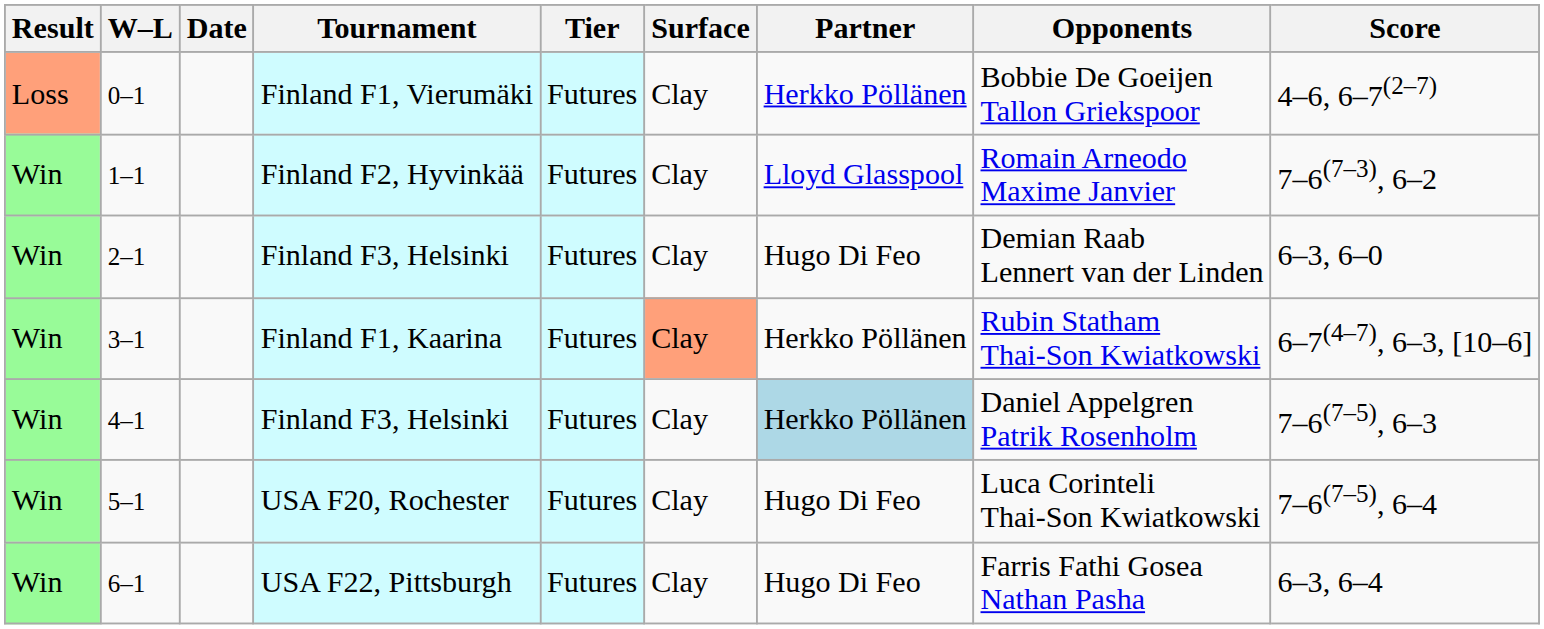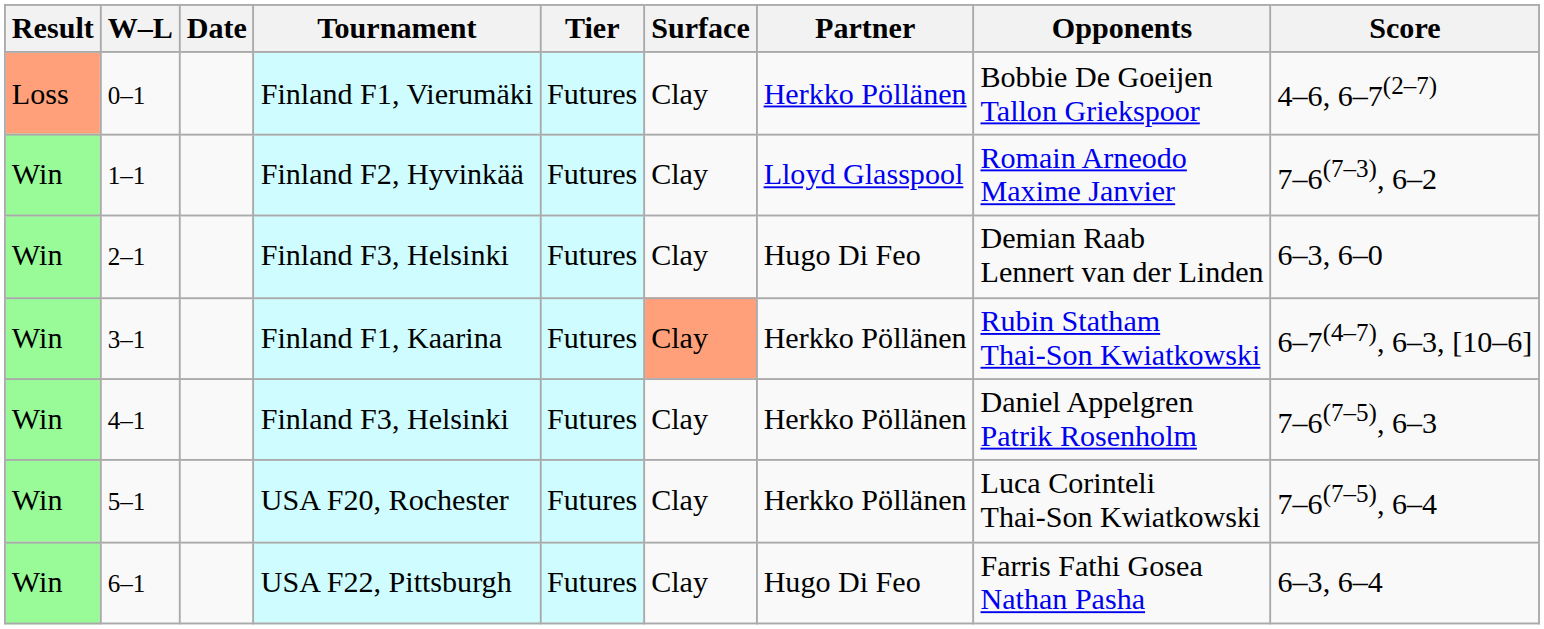4–1 | Partner: lightblue background -> no background
5–1 | Partner: Hugo Di Feo -> Herkko Pöllänen
